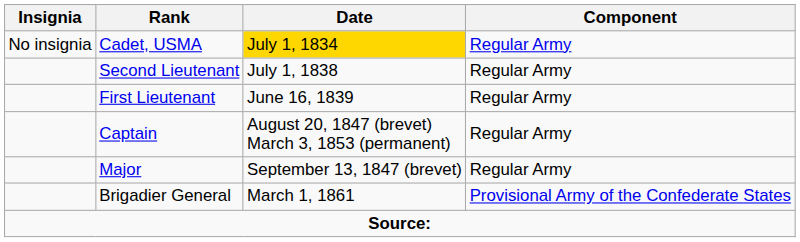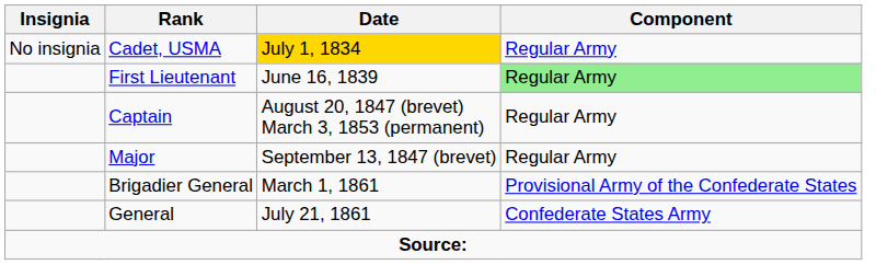- row: Second Lieutenant | July 1, 1838 | Regular Army
First Lieutenant | Component: no background -> lightgreen background
+ row: General | July 21, 1861 | Confederate States Army
